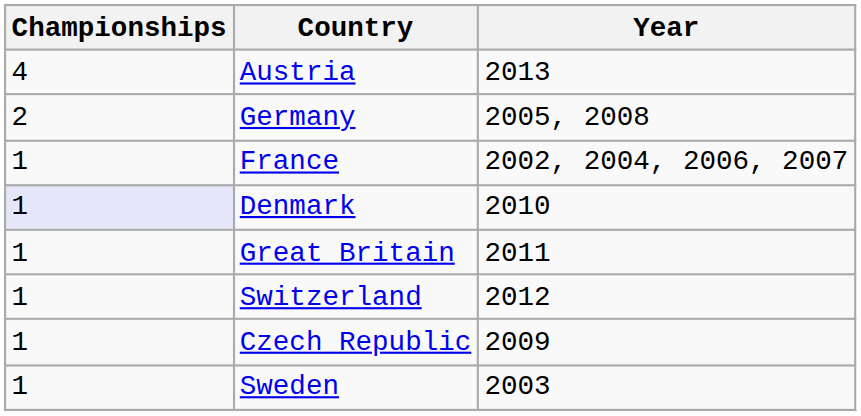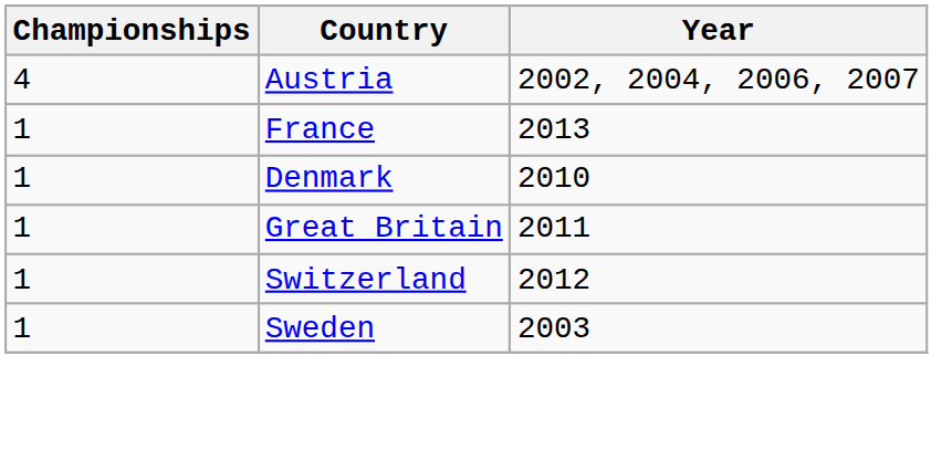Austria | Year: 2013 -> 2002, 2004, 2006, 2007
- row: 2 | Germany | 2005, 2008
France | Year: 2002, 2004, 2006, 2007 -> 2013
Denmark | Championships: lavender background -> no background
- row: 1 | Czech Republic | 2009
